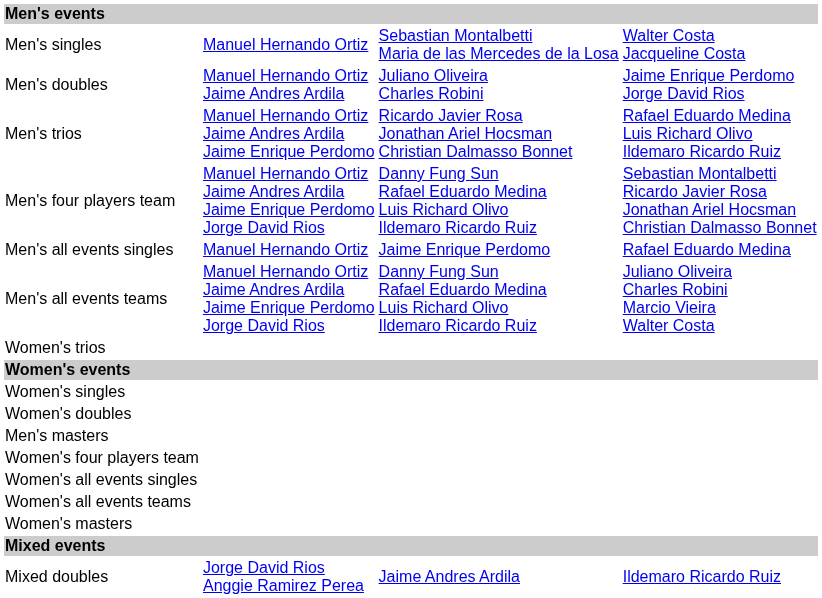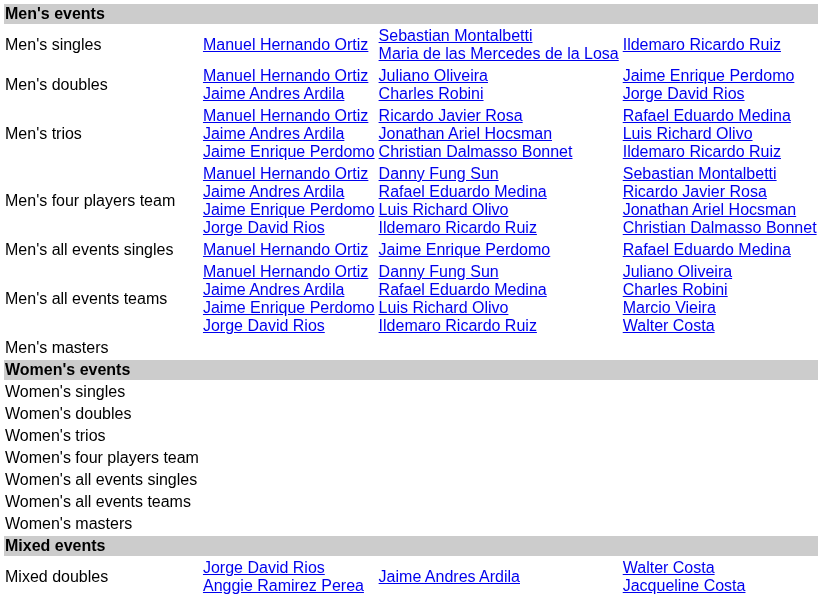Men's singles | column 4: Walter Costa Jacqueline Costa -> Ildemaro Ricardo Ruiz
rows swapped: Men's masters <-> Women's trios
Mixed doubles | column 4: Ildemaro Ricardo Ruiz -> Walter Costa Jacqueline Costa
